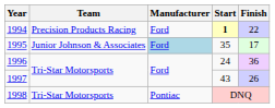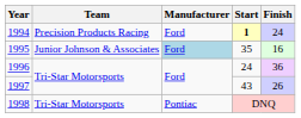1994 | Finish: 22 -> 24
1995 | Finish: 17 -> 16
